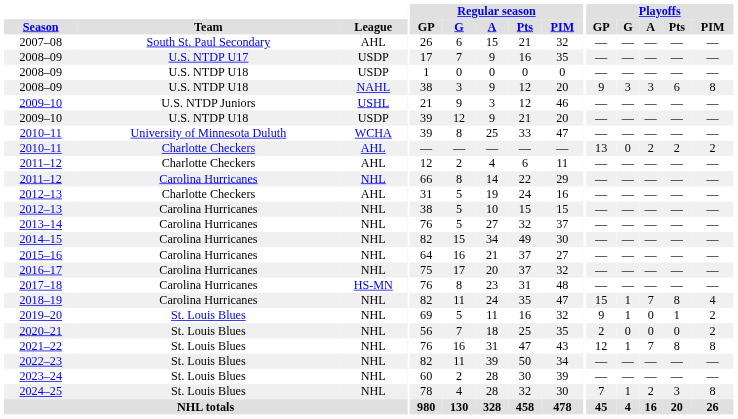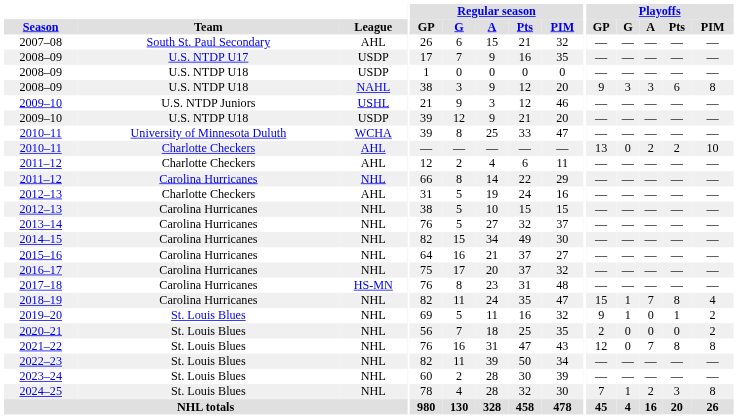2010–11 / Charlotte Checkers | Playoffs / PIM: 2 -> 10
2021–22 | Playoffs / G: 1 -> 0
